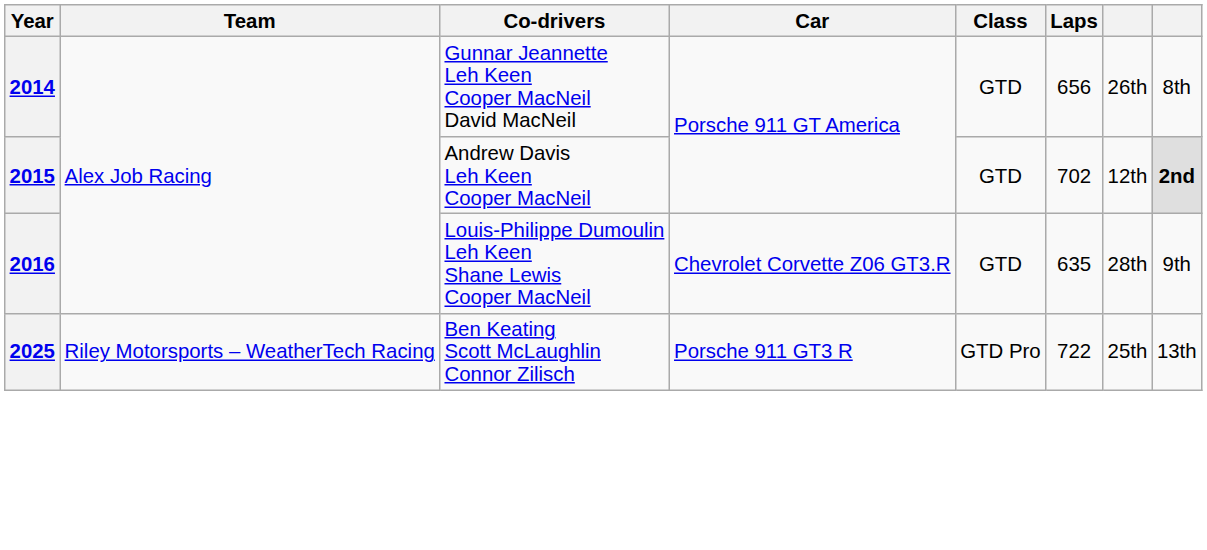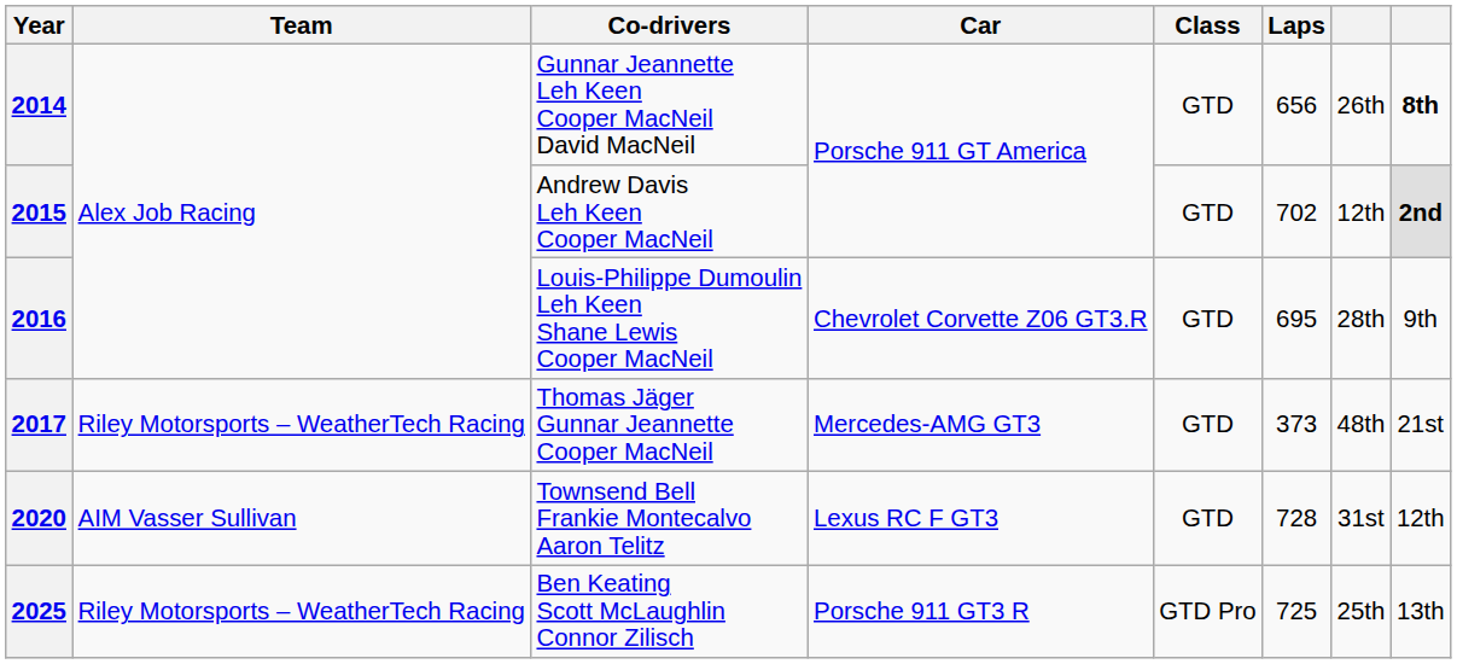2014 | column 8: normal -> bold
2016 | Laps: 635 -> 695
+ row: 2017 | Riley Motorsports – WeatherTech Racing | Thomas Jäger Gunnar Jeannette Cooper MacNeil | Mercedes-AMG GT3 | GTD | 373 | 48th | 21st
+ row: 2020 | AIM Vasser Sullivan | Townsend Bell Frankie Montecalvo Aaron Telitz | Lexus RC F GT3 | GTD | 728 | 31st | 12th
2025 | Laps: 722 -> 725
